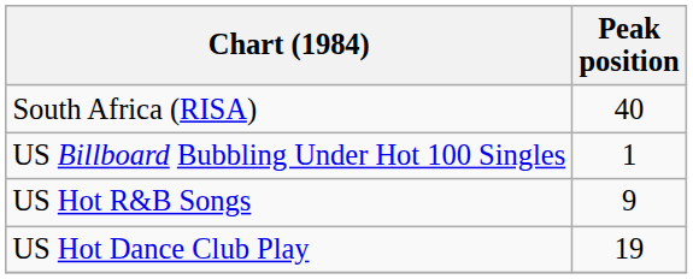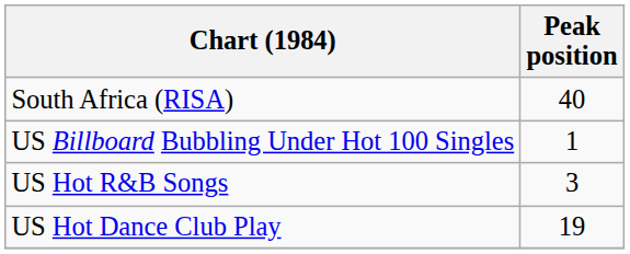US Hot R&B Songs | Peak position: 9 -> 3
